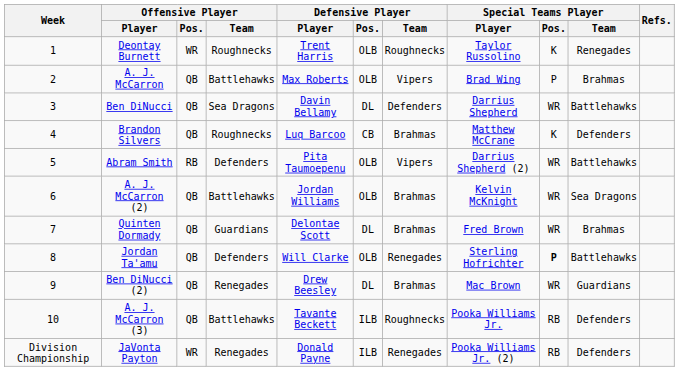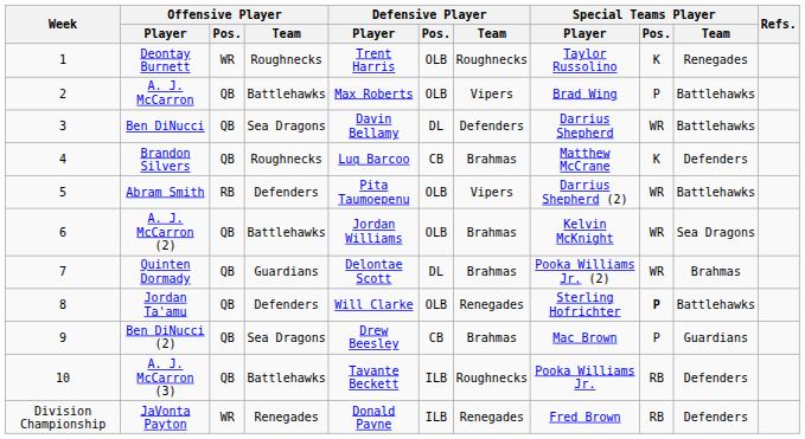A. J. McCarron | Special Teams Player / Team: Brahmas -> Battlehawks
Quinten Dormady | Special Teams Player / Player: Fred Brown -> Pooka Williams Jr. (2)
Ben DiNucci (2) | Offensive Player / Team: Renegades -> Sea Dragons
Ben DiNucci (2) | Defensive Player / Pos.: DL -> CB
Ben DiNucci (2) | Special Teams Player / Pos.: WR -> P
JaVonta Payton | Special Teams Player / Player: Pooka Williams Jr. (2) -> Fred Brown
